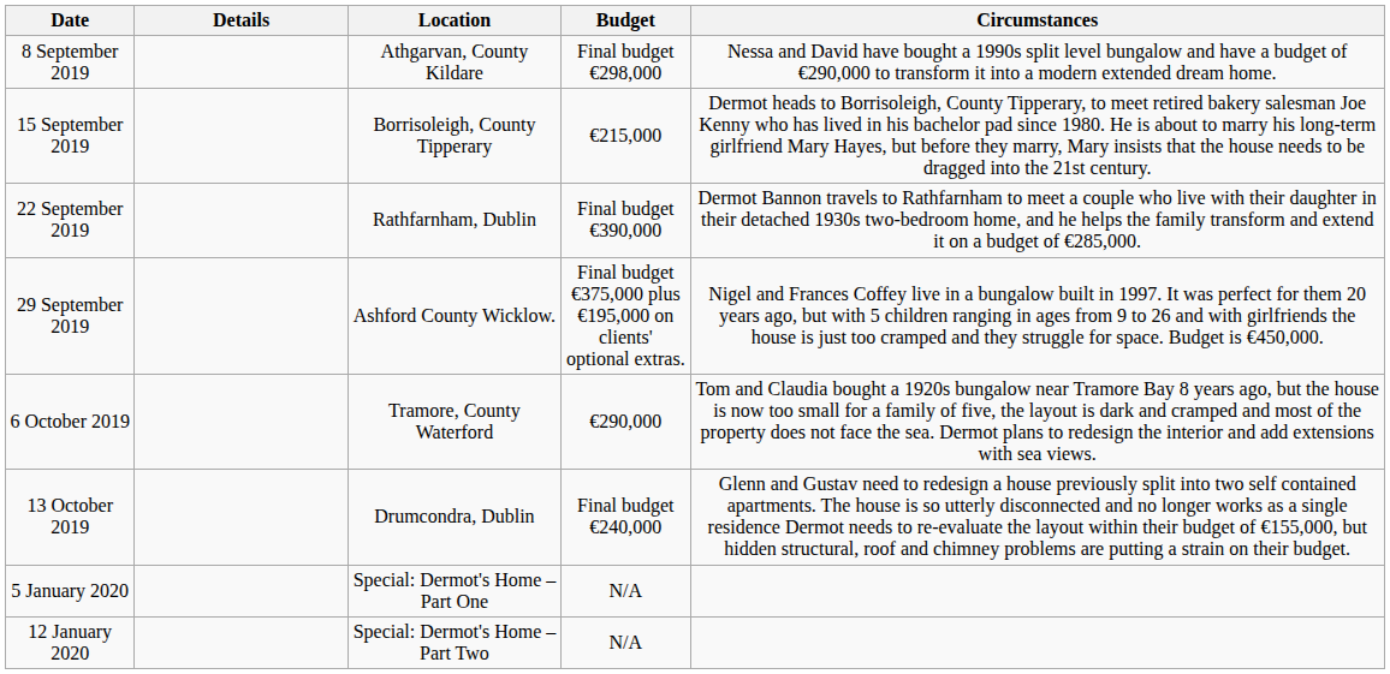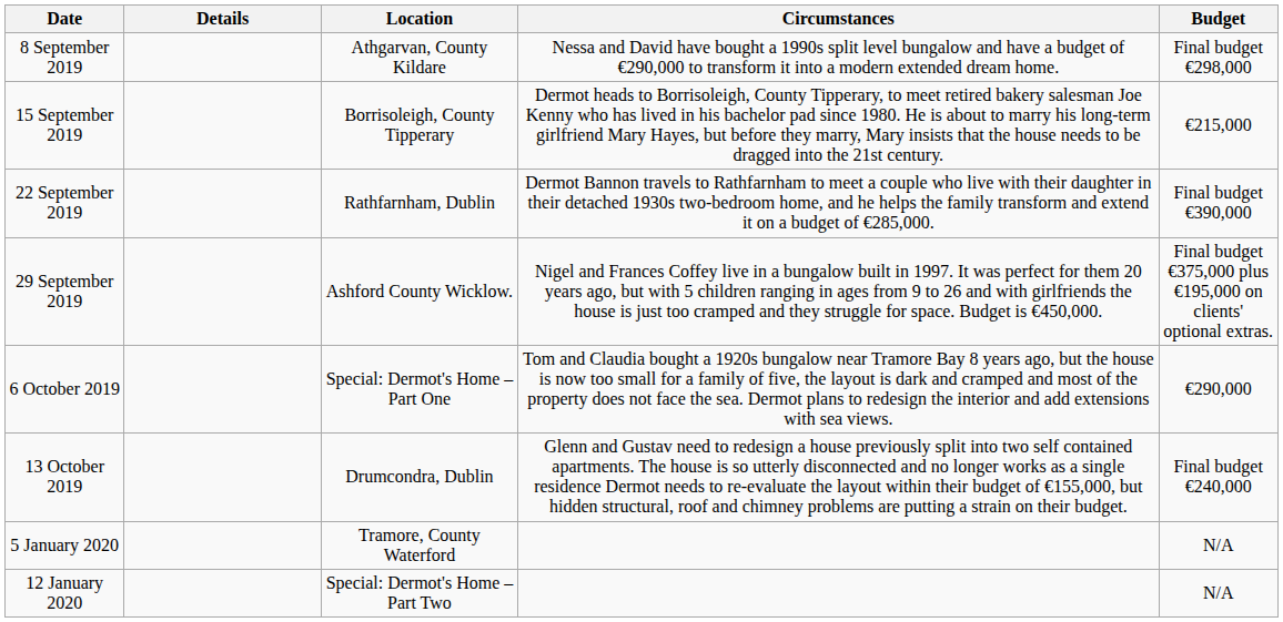columns swapped: Budget <-> Circumstances
6 October 2019 | Location: Tramore, County Waterford -> Special: Dermot's Home – Part One
5 January 2020 | Location: Special: Dermot's Home – Part One -> Tramore, County Waterford
